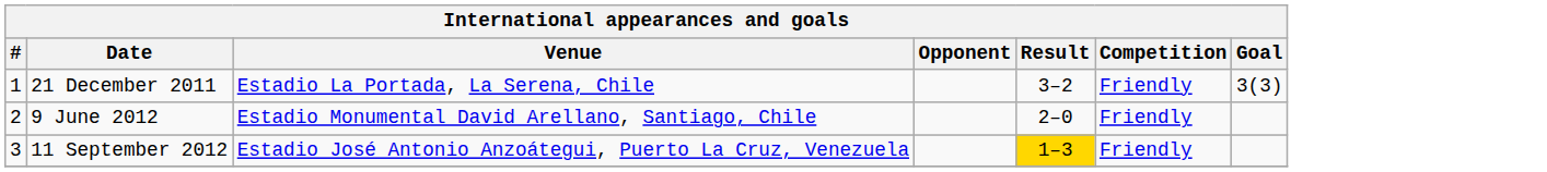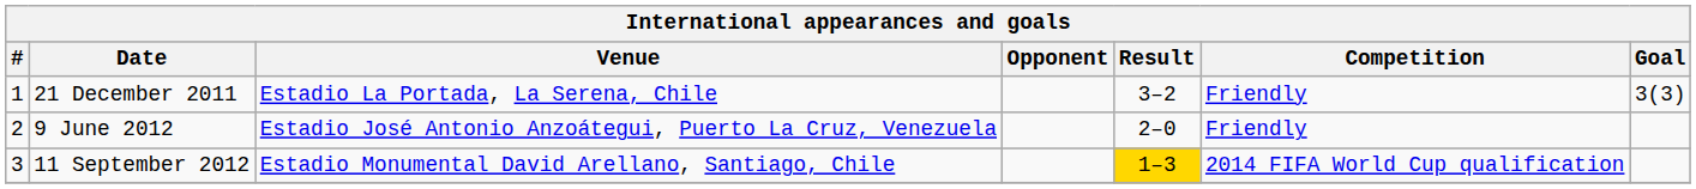9 June 2012 | Venue: Estadio Monumental David Arellano, Santiago, Chile -> Estadio José Antonio Anzoátegui, Puerto La Cruz, Venezuela
11 September 2012 | Venue: Estadio José Antonio Anzoátegui, Puerto La Cruz, Venezuela -> Estadio Monumental David Arellano, Santiago, Chile
11 September 2012 | Competition: Friendly -> 2014 FIFA World Cup qualification
